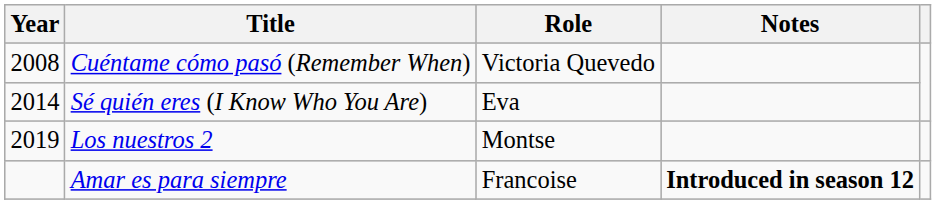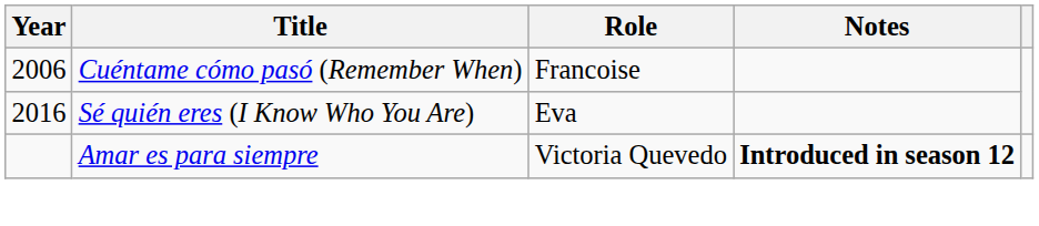Cuéntame cómo pasó (Remember When) | Year: 2008 -> 2006
Cuéntame cómo pasó (Remember When) | Role: Victoria Quevedo -> Francoise
Sé quién eres (I Know Who You Are) | Year: 2014 -> 2016
- row: 2019 | Los nuestros 2 | Montse
Amar es para siempre | Role: Francoise -> Victoria Quevedo
